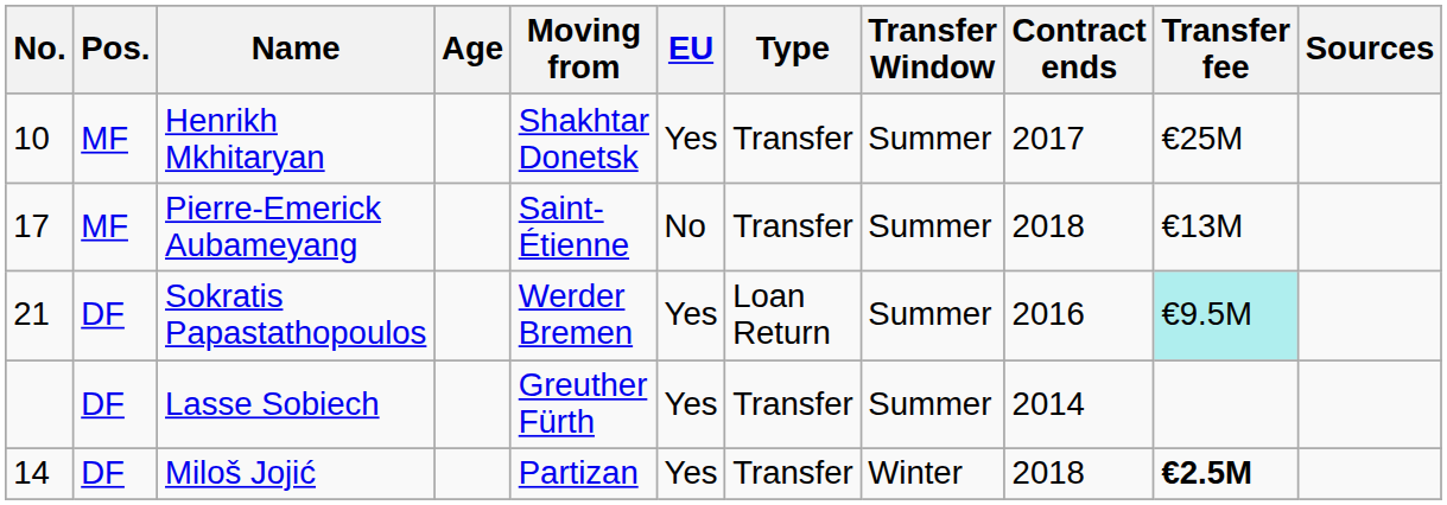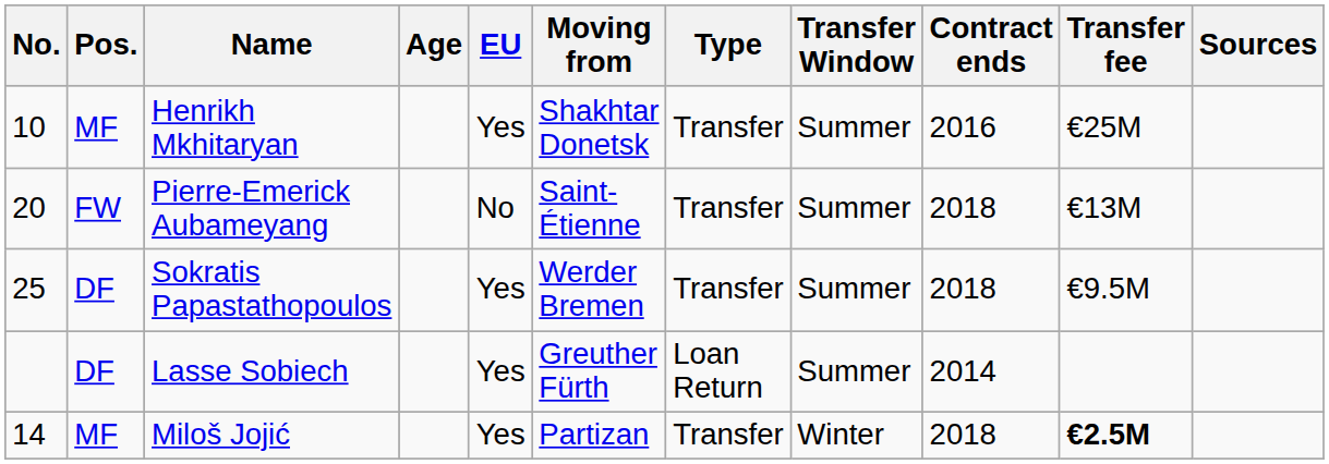columns swapped: EU <-> Moving from
Henrikh Mkhitaryan | Contract ends: 2017 -> 2016
Pierre-Emerick Aubameyang | No.: 17 -> 20
Pierre-Emerick Aubameyang | Pos.: MF -> FW
Sokratis Papastathopoulos | No.: 21 -> 25
Sokratis Papastathopoulos | Type: Loan Return -> Transfer
Sokratis Papastathopoulos | Contract ends: 2016 -> 2018
Sokratis Papastathopoulos | Transfer fee: paleturquoise background -> no background
Lasse Sobiech | Type: Transfer -> Loan Return
Miloš Jojić | Pos.: DF -> MF
